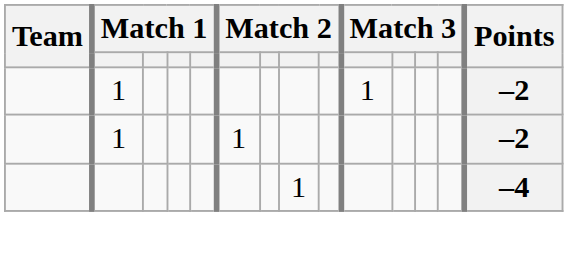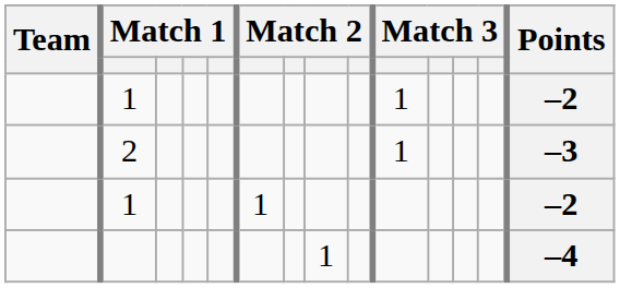+ row: 2 | 1 | –3
